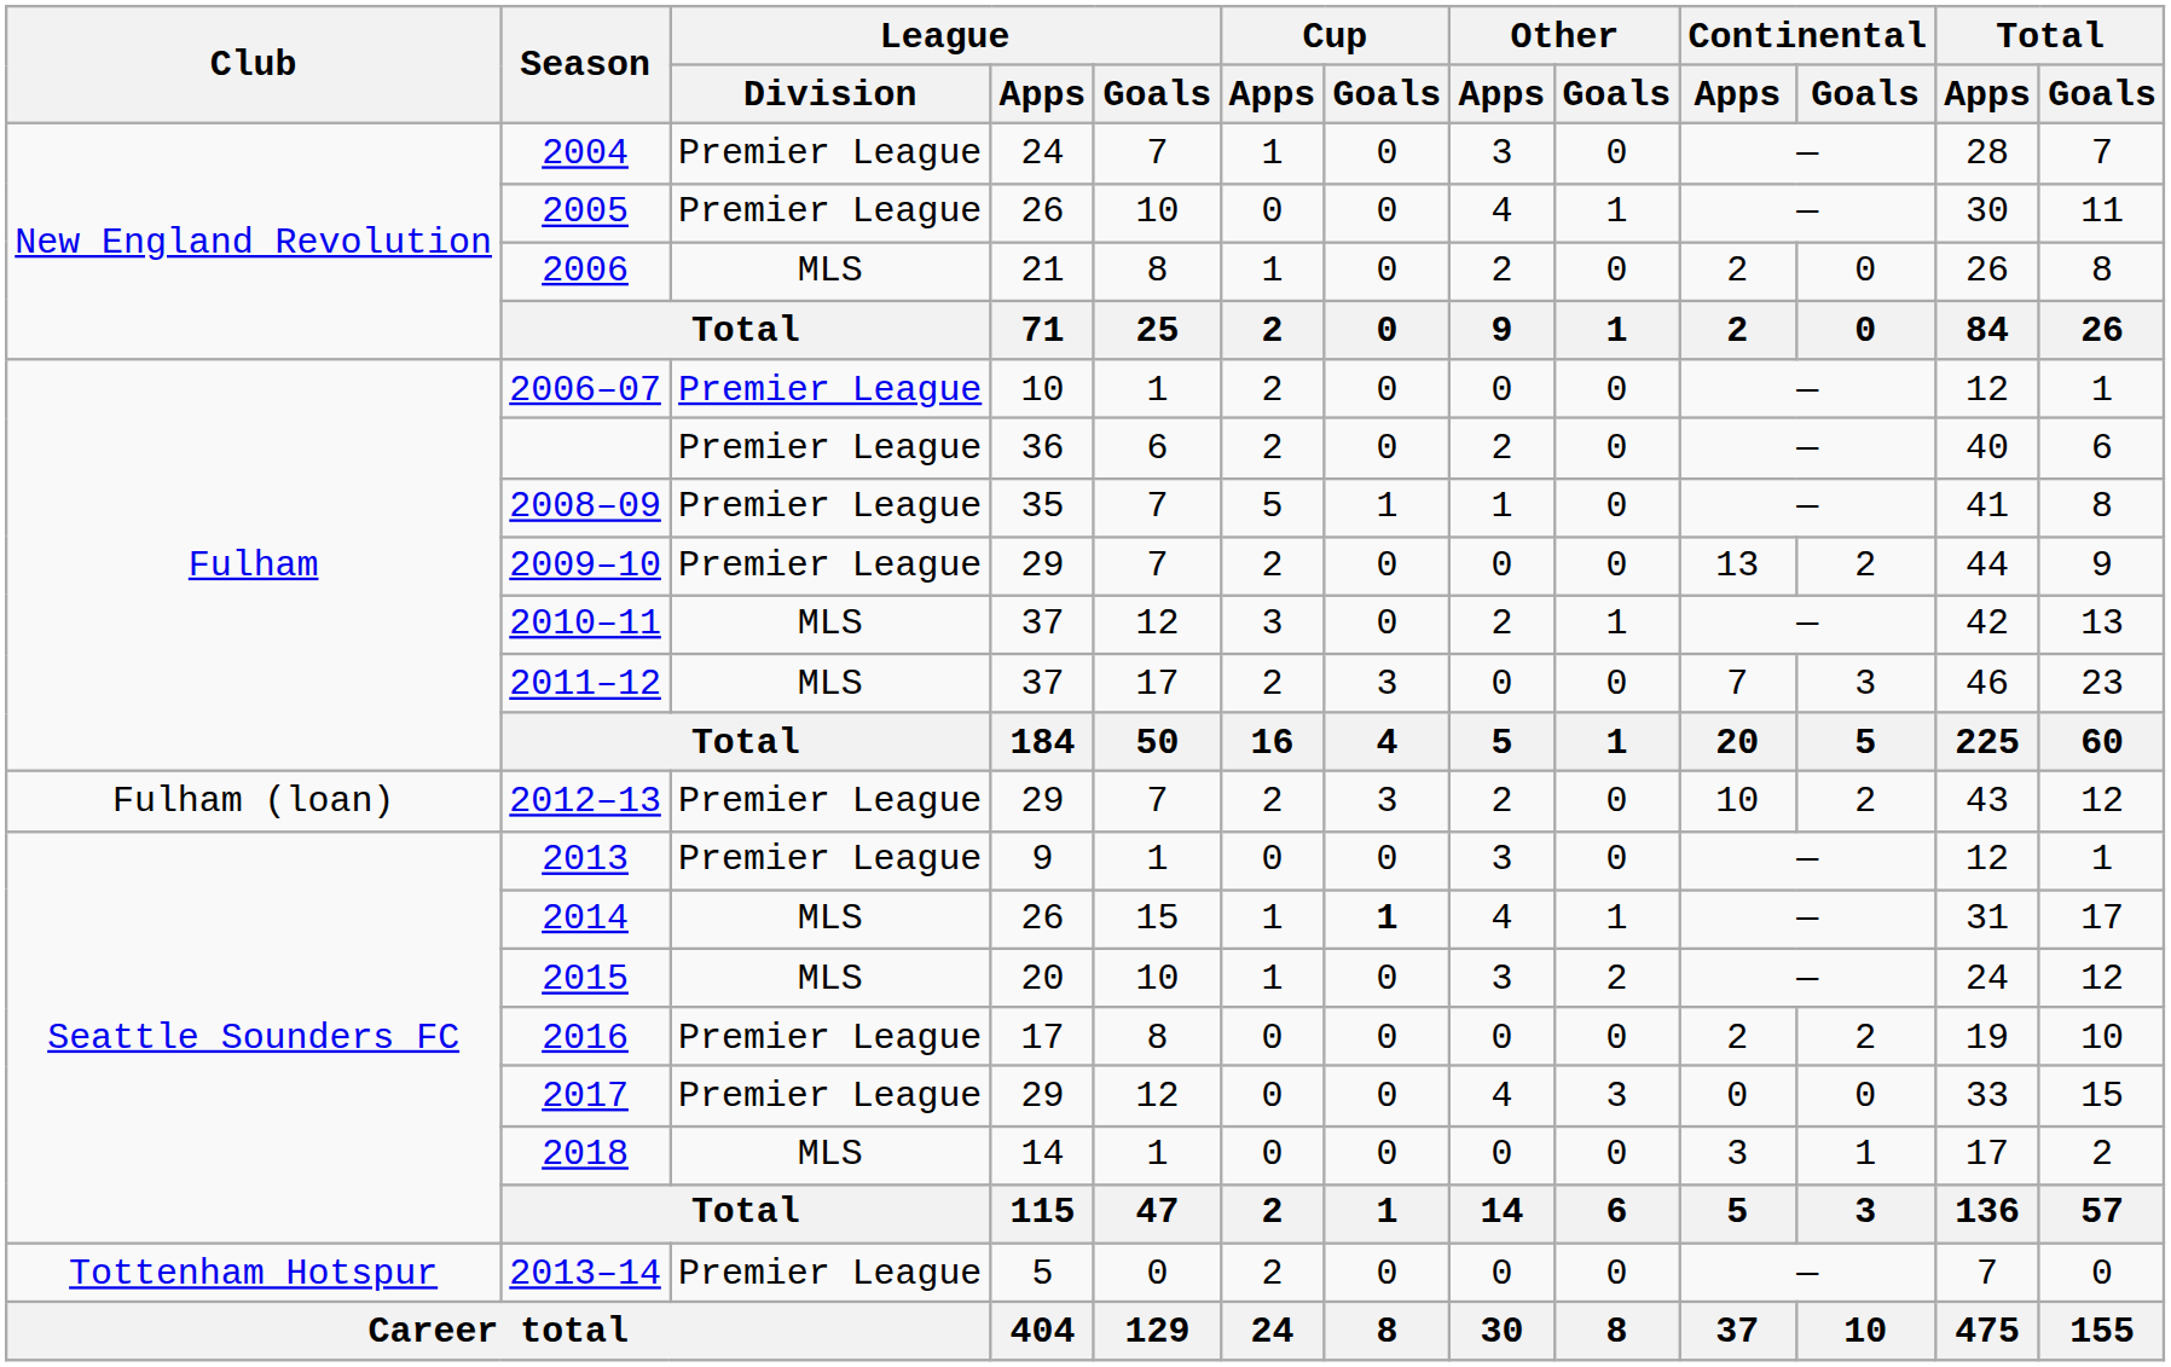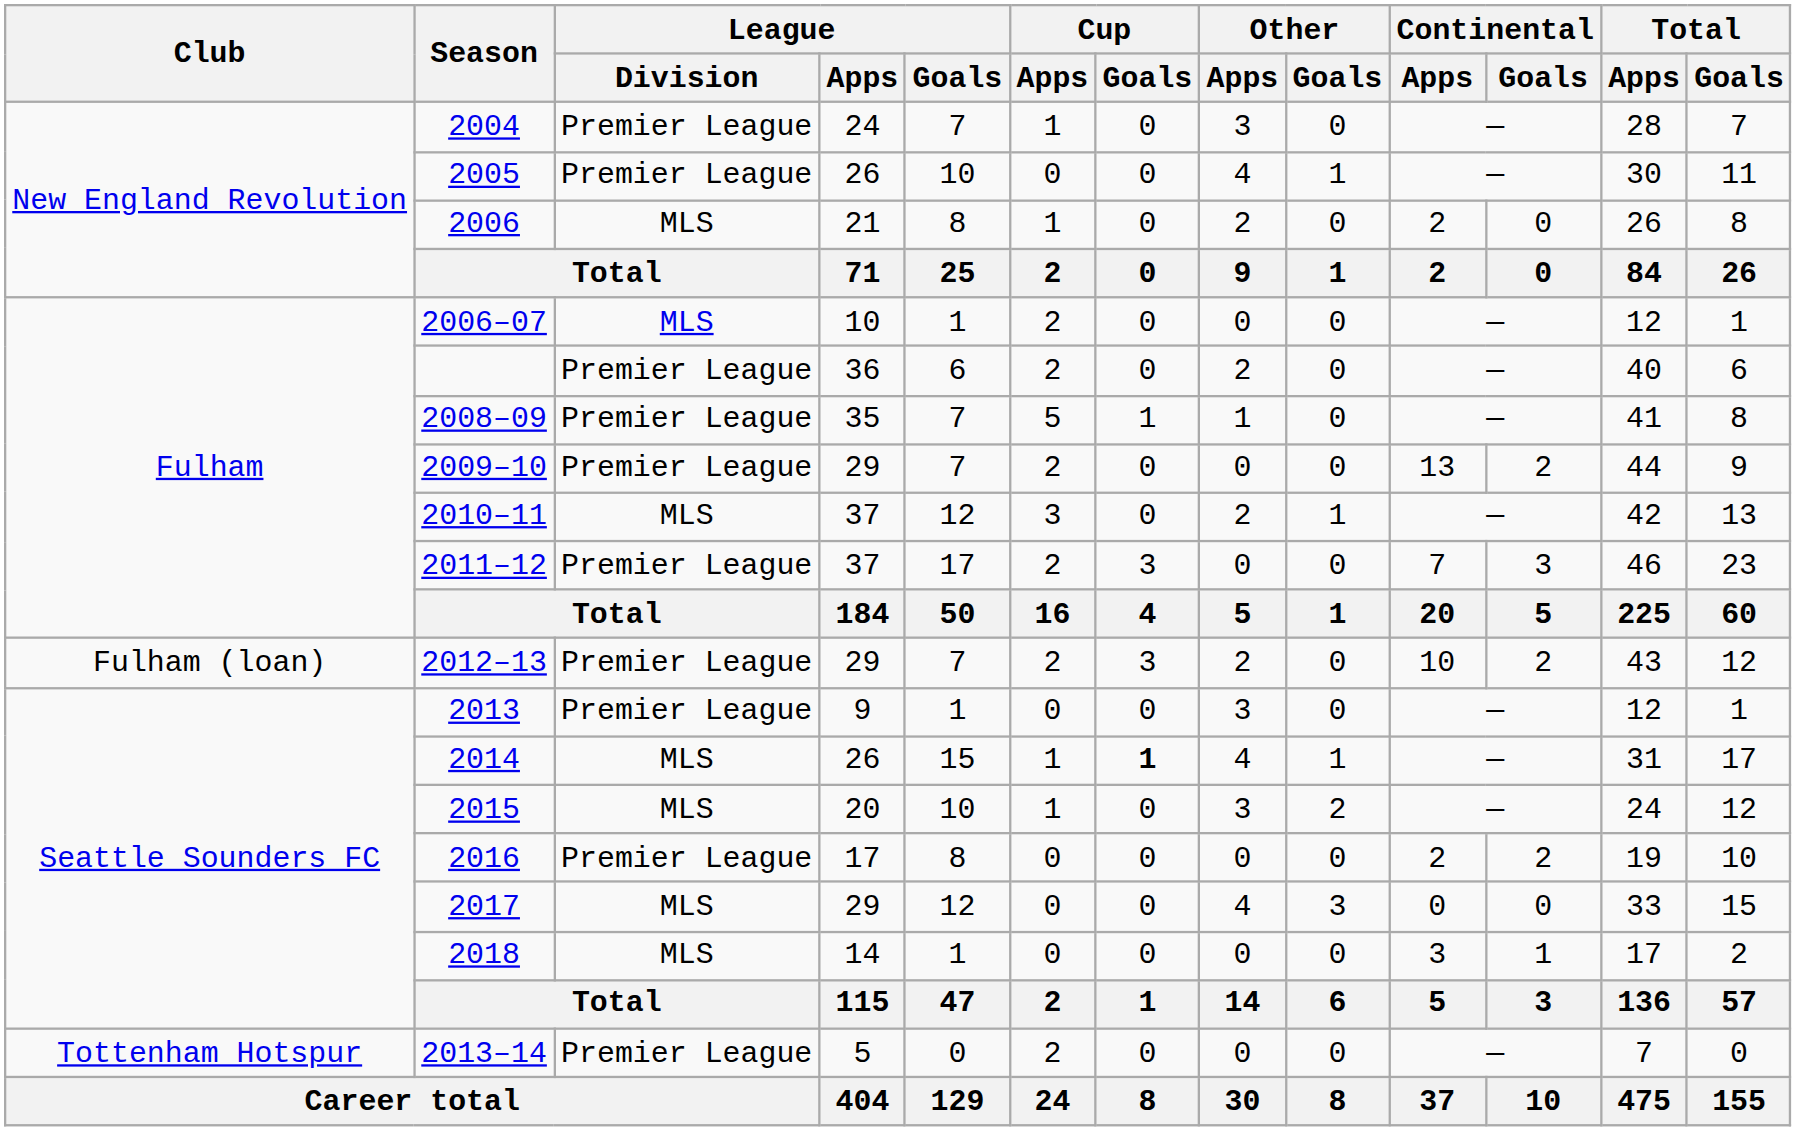2006–07 | League / Division: Premier League -> MLS
2011–12 | League / Division: MLS -> Premier League
2017 | League / Division: Premier League -> MLS
